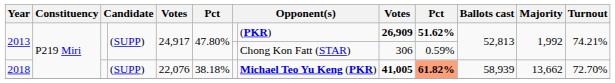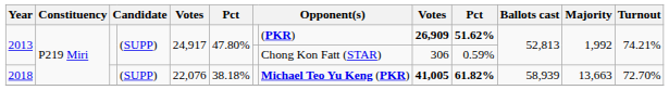2018 | column 10: lightsalmon background -> no background
2018 | Majority: 13,662 -> 13,663
